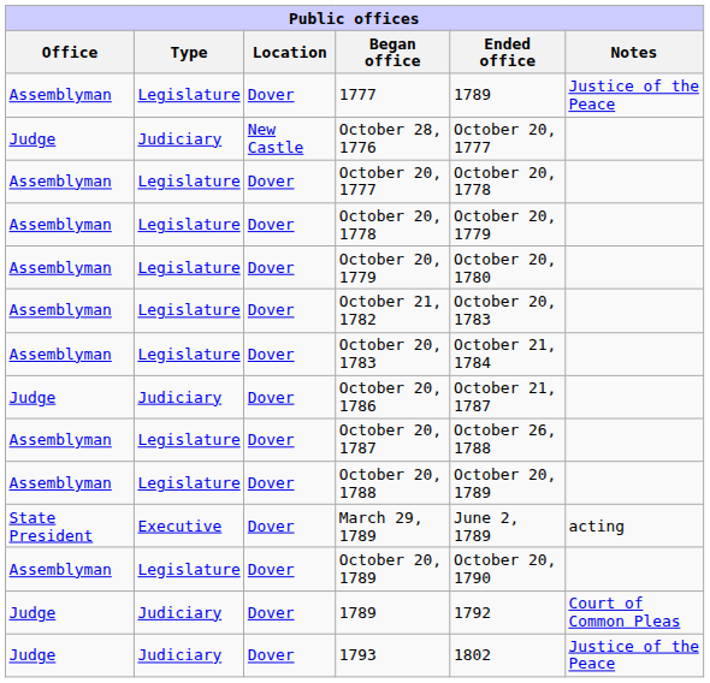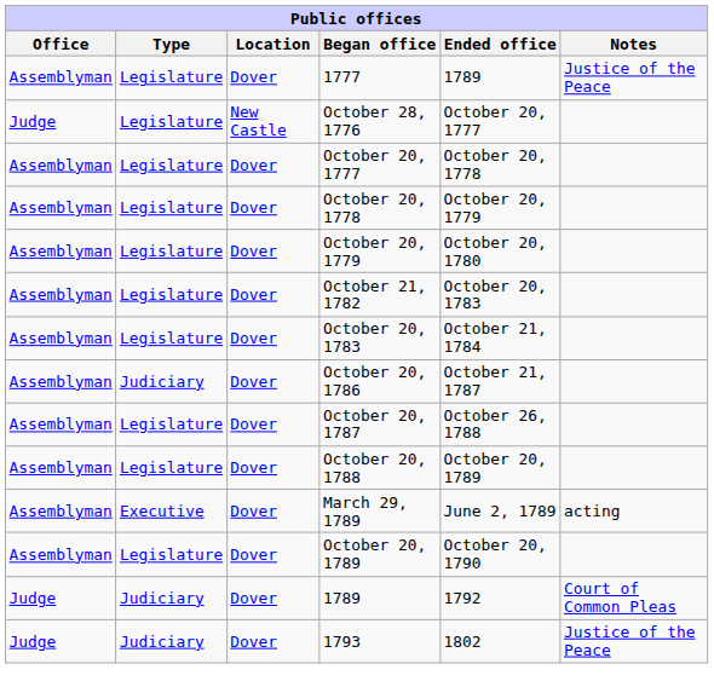October 28, 1776 | Type: Judiciary -> Legislature
October 20, 1786 | Office: Judge -> Assemblyman
March 29, 1789 | Office: State President -> Assemblyman
